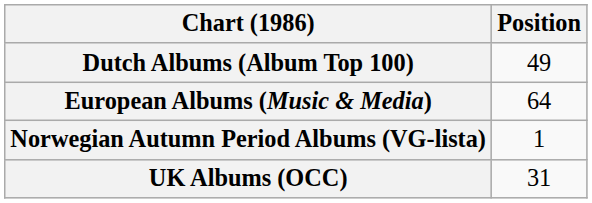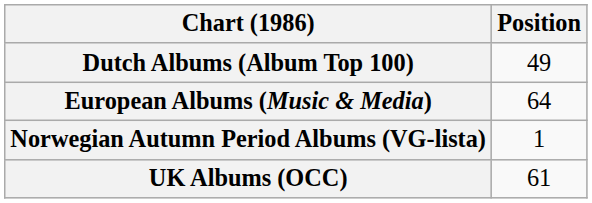UK Albums (OCC) | Position: 31 -> 61
